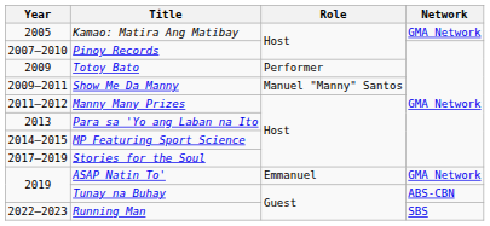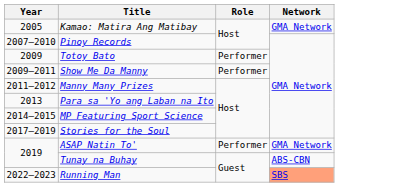Show Me Da Manny | Role: Manuel "Manny" Santos -> Performer
ASAP Natin To' | Role: Emmanuel -> Performer
Running Man | Network: no background -> lightsalmon background
